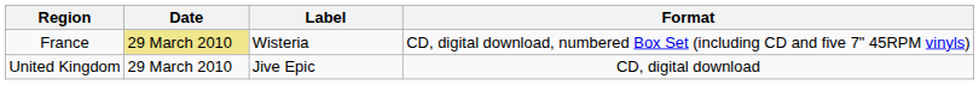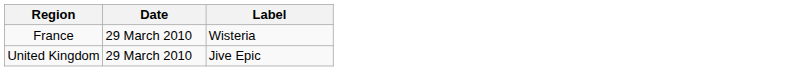- column: Format | CD, digital download, numbered Box Set (including CD and five 7" 45RPM vinyls) | CD, digital download
France | Date: khaki background -> no background
